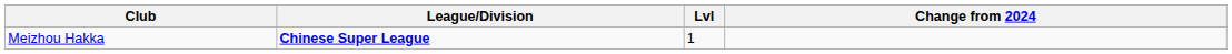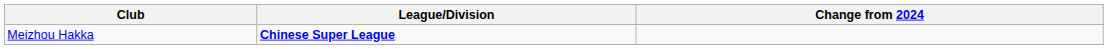- column: Lvl | 1
